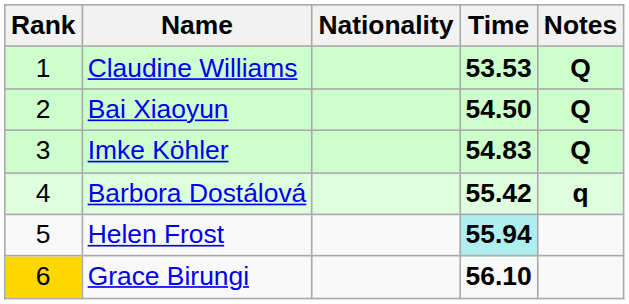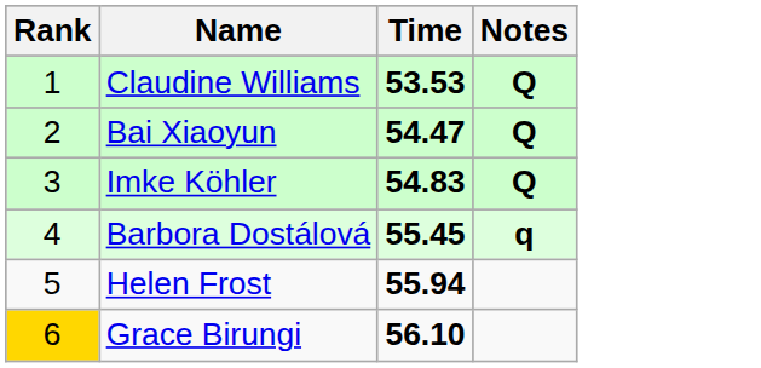- column: Nationality
Bai Xiaoyun | Time: 54.50 -> 54.47
Barbora Dostálová | Time: 55.42 -> 55.45
Helen Frost | Time: paleturquoise background -> no background
